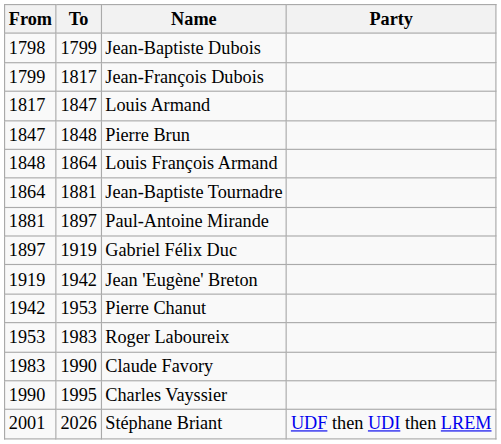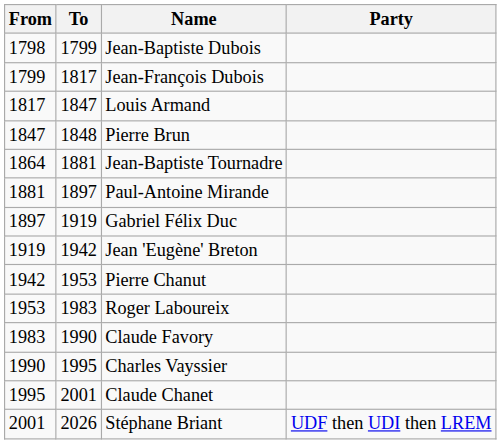- row: 1848 | 1864 | Louis François Armand
+ row: 1995 | 2001 | Claude Chanet
